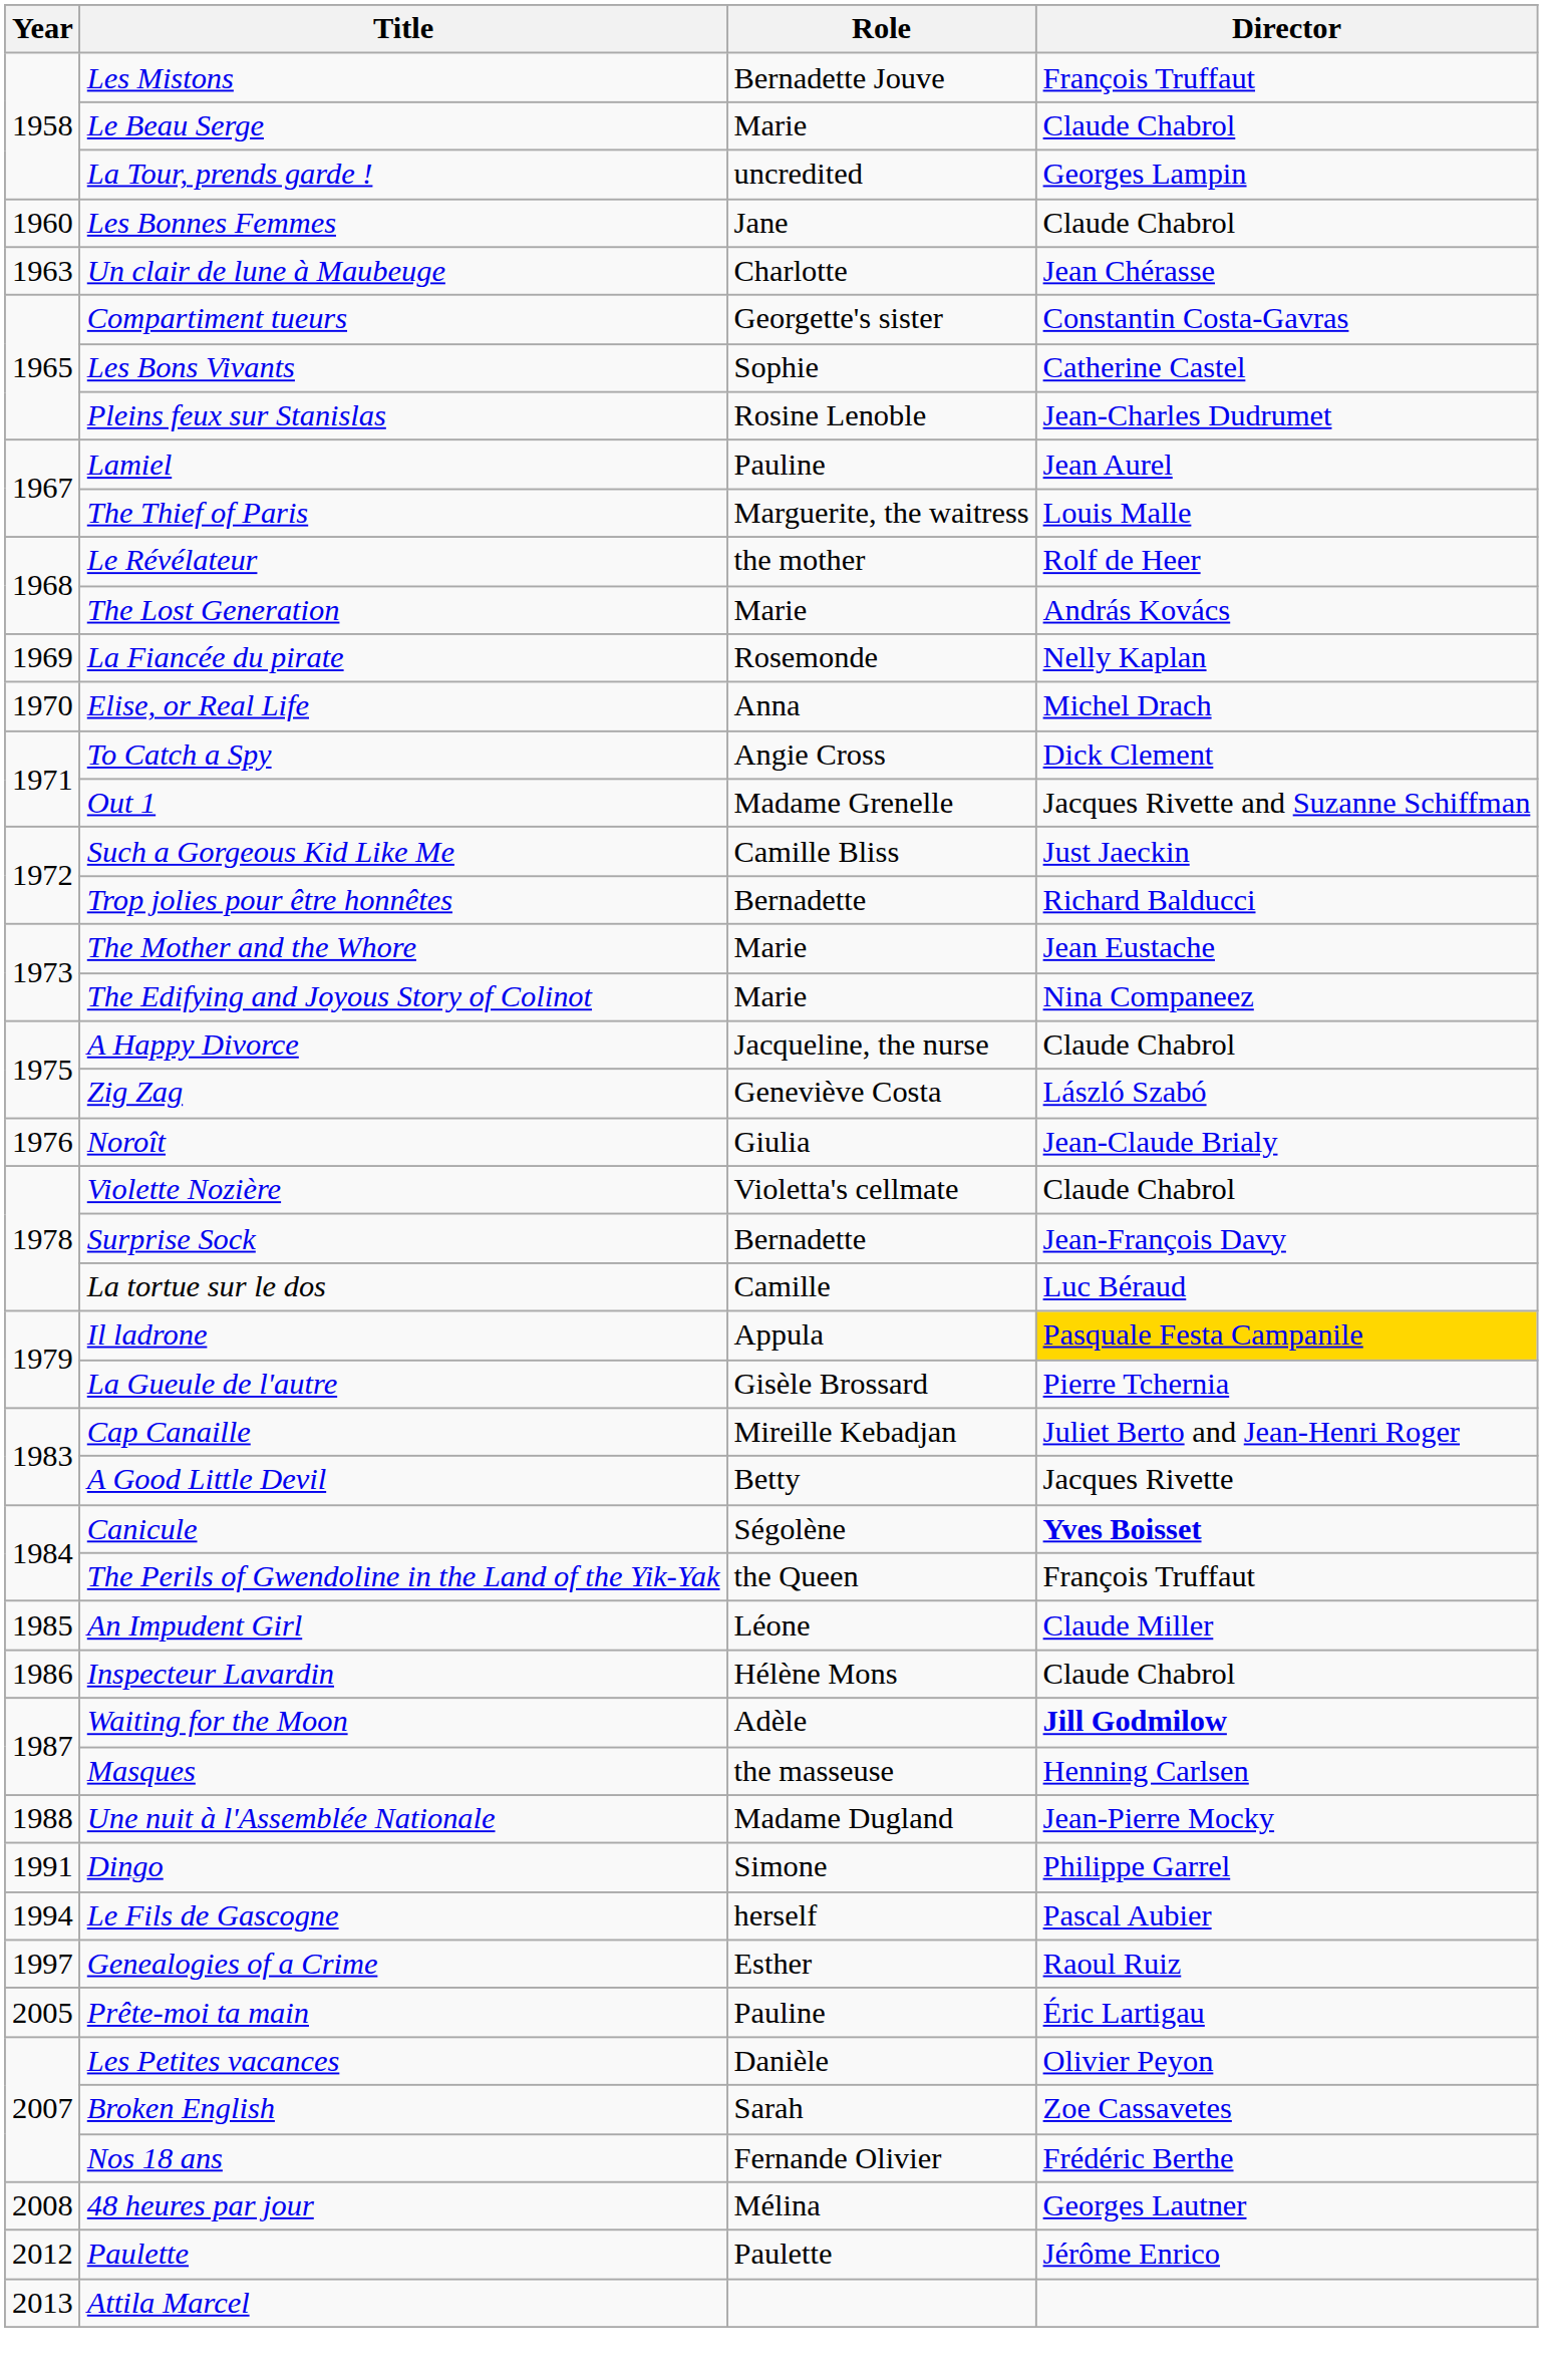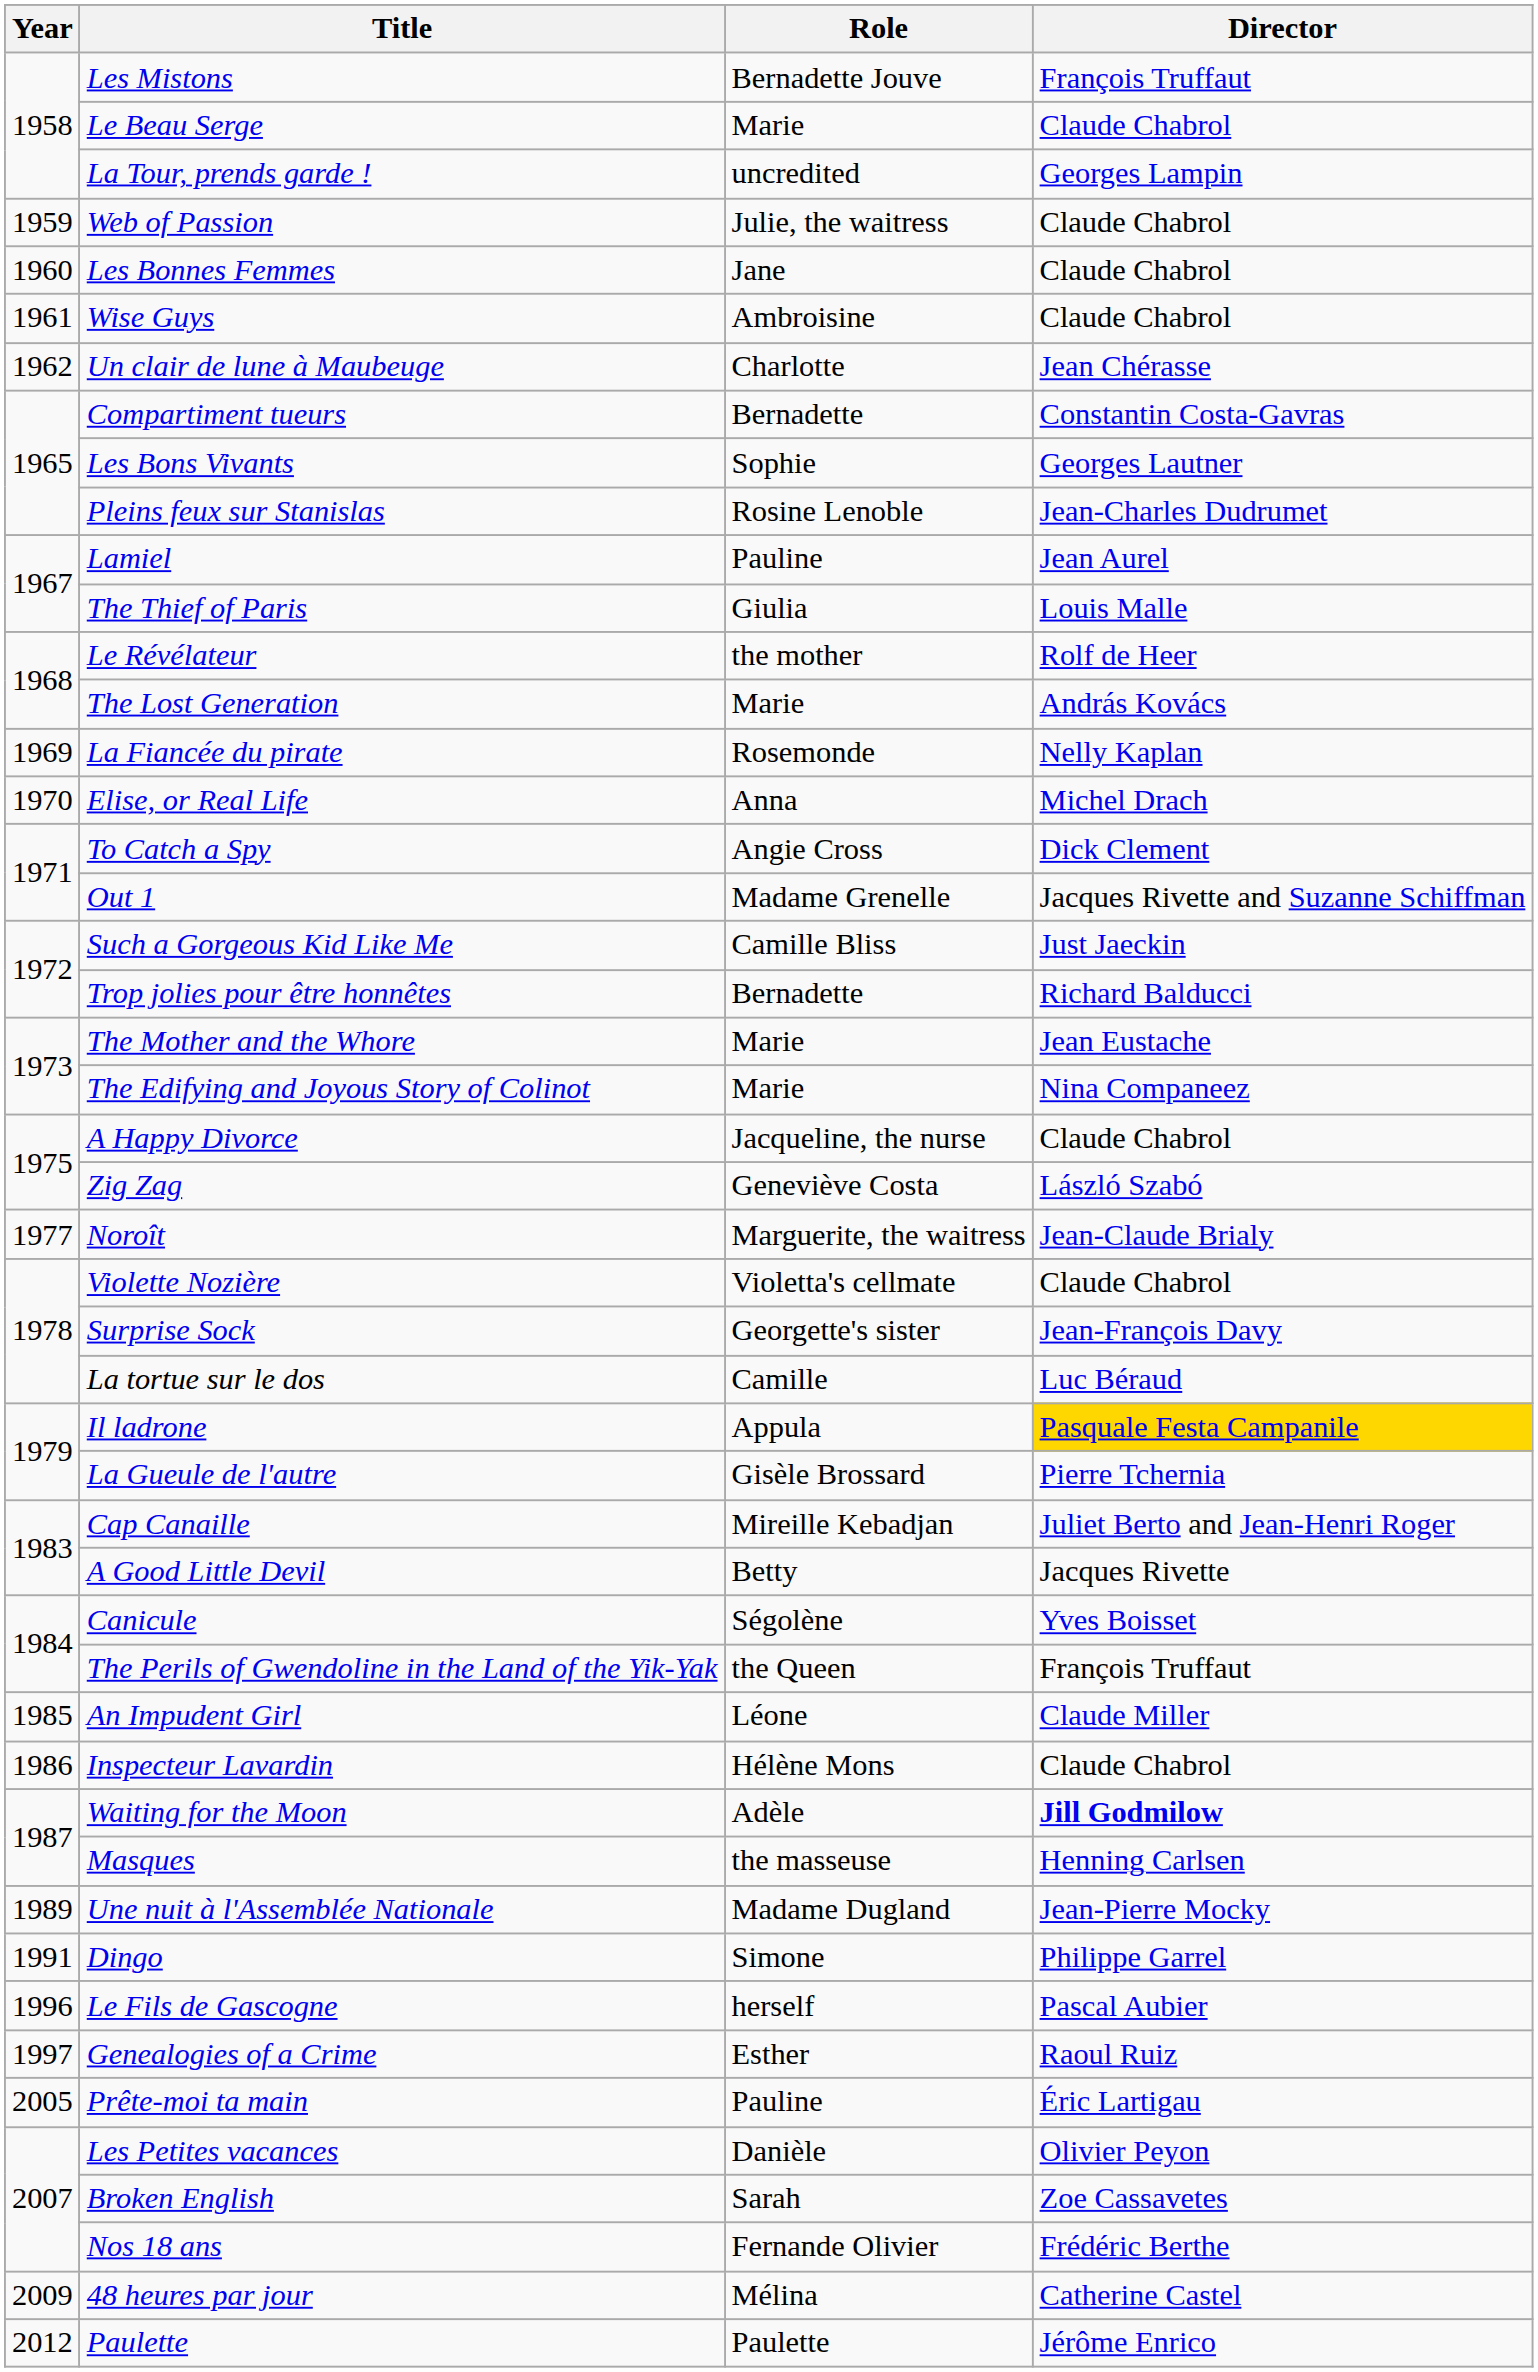+ row: 1959 | Web of Passion | Julie, the waitress | Claude Chabrol
+ row: 1961 | Wise Guys | Ambroisine | Claude Chabrol
Un clair de lune à Maubeuge | Year: 1963 -> 1962
Compartiment tueurs | Role: Georgette's sister -> Bernadette
Les Bons Vivants | Director: Catherine Castel -> Georges Lautner
The Thief of Paris | Role: Marguerite, the waitress -> Giulia
Noroît | Year: 1976 -> 1977
Noroît | Role: Giulia -> Marguerite, the waitress
Surprise Sock | Role: Bernadette -> Georgette's sister
Canicule | Director: bold -> normal
Une nuit à l'Assemblée Nationale | Year: 1988 -> 1989
Le Fils de Gascogne | Year: 1994 -> 1996
48 heures par jour | Year: 2008 -> 2009
48 heures par jour | Director: Georges Lautner -> Catherine Castel
- row: 2013 | Attila Marcel
